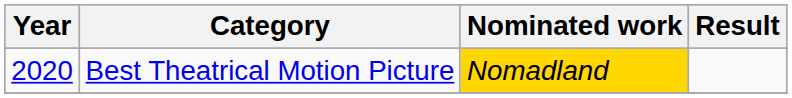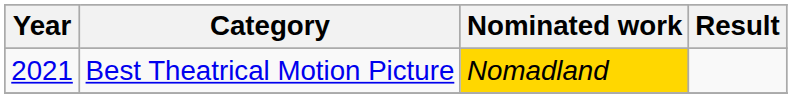Best Theatrical Motion Picture | Year: 2020 -> 2021
